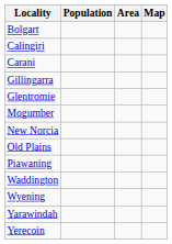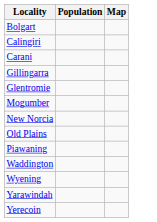- column: Area
